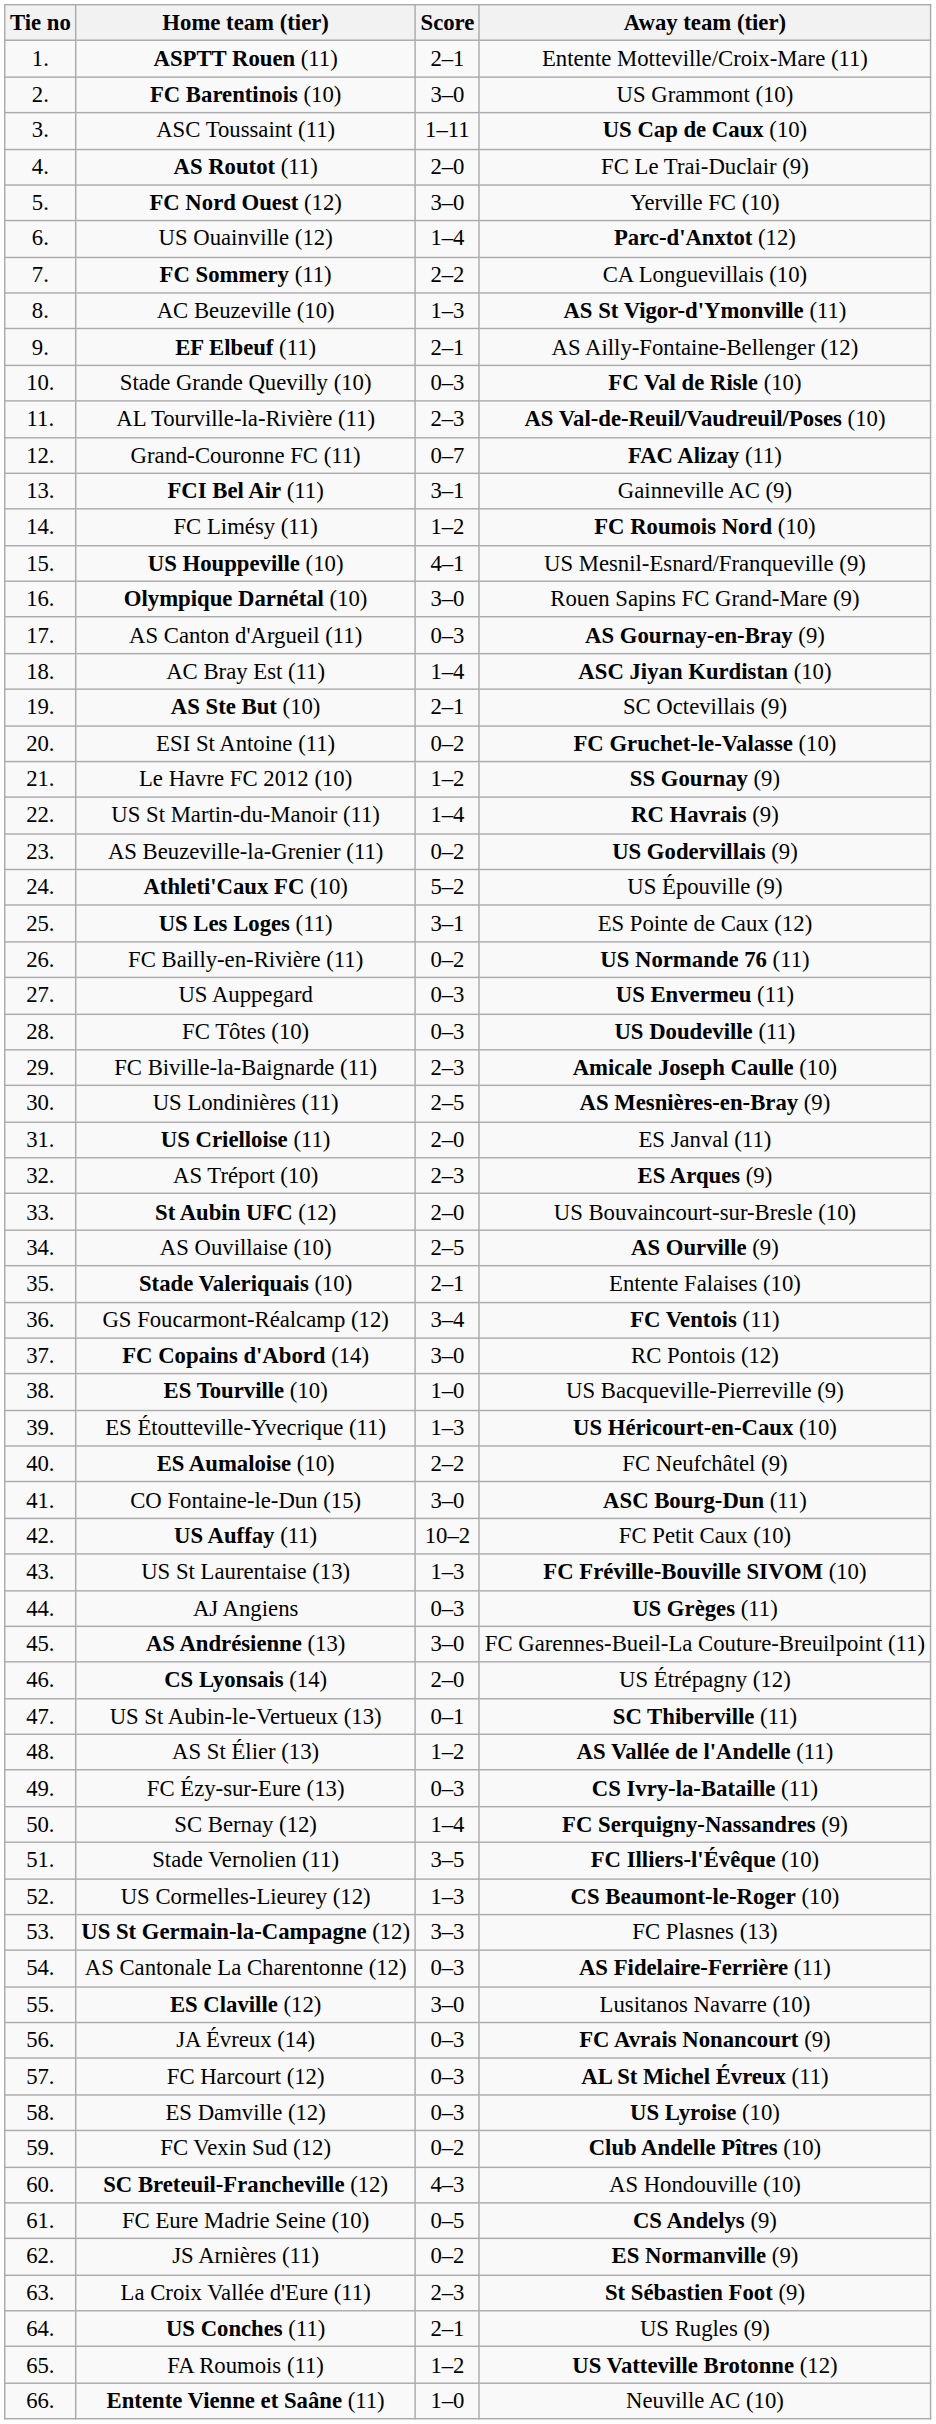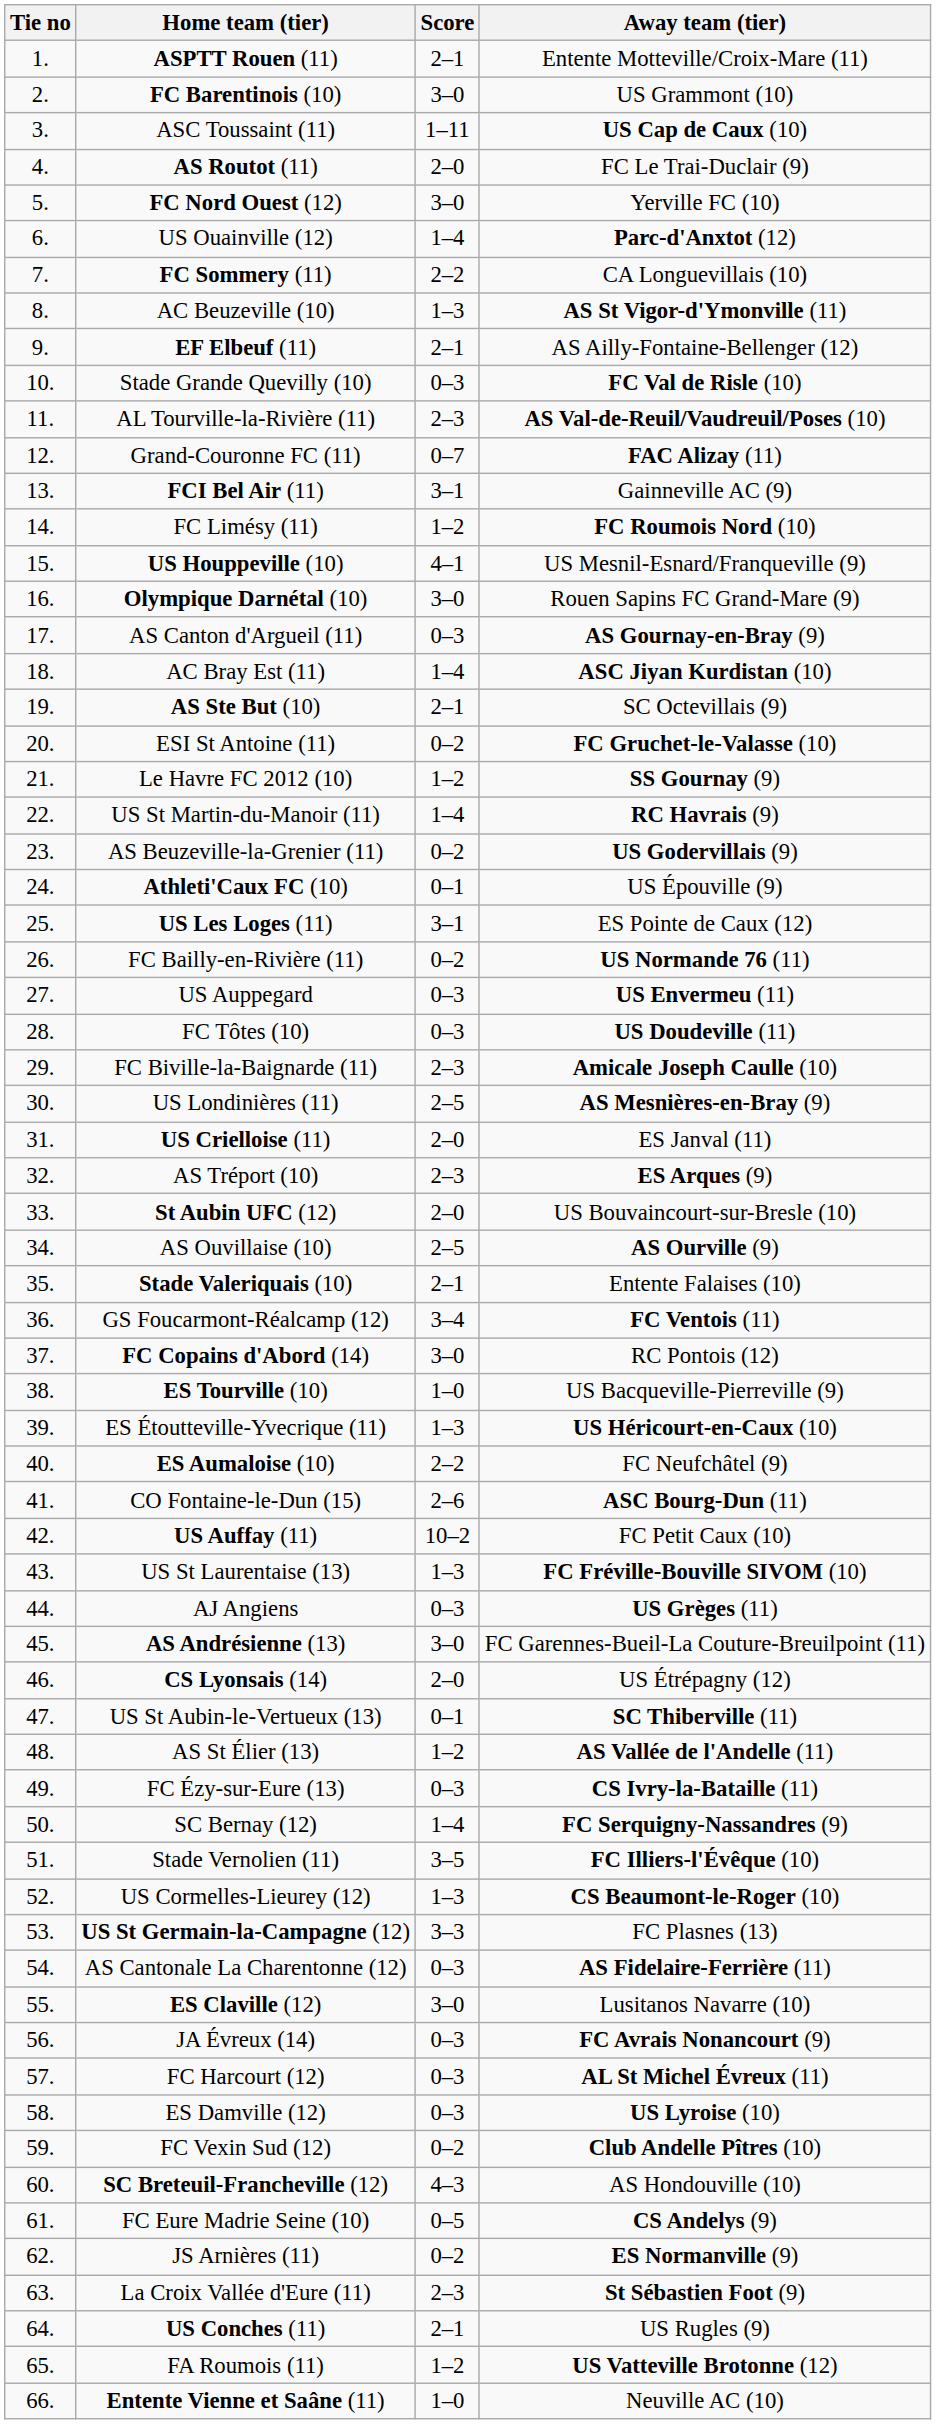Athleti'Caux FC (10) | Score: 5–2 -> 0–1
CO Fontaine-le-Dun (15) | Score: 3–0 -> 2–6
